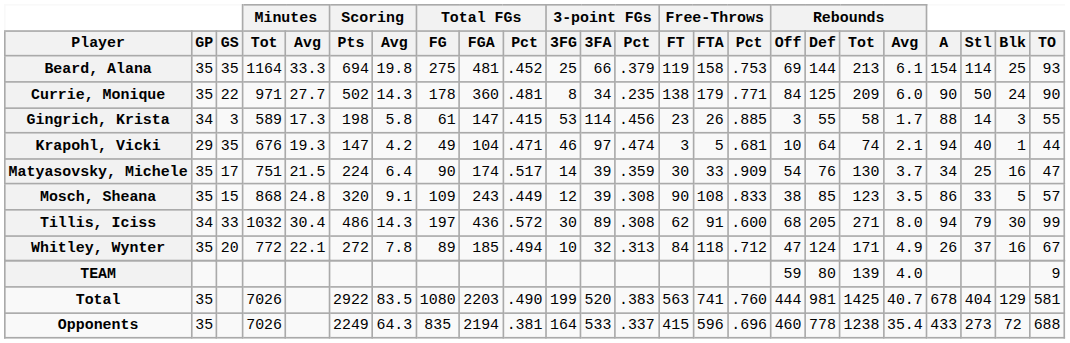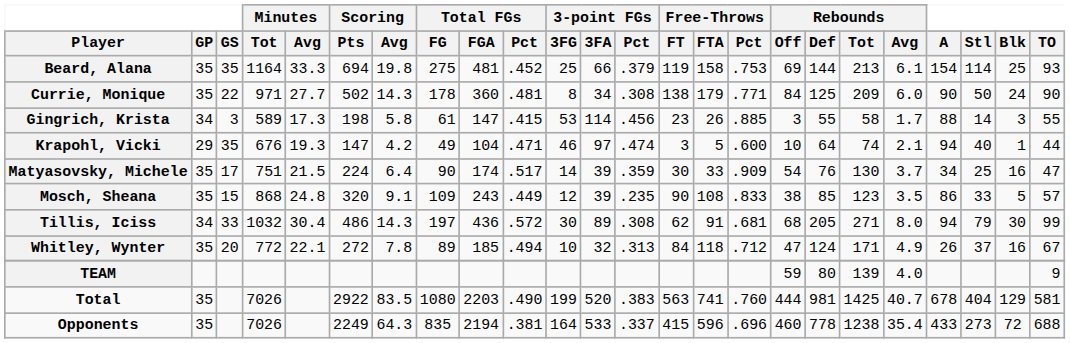Currie, Monique | 3-point FGs / Pct: .235 -> .308
Krapohl, Vicki | Free-Throws / Pct: .681 -> .600
Mosch, Sheana | 3-point FGs / Pct: .308 -> .235
Tillis, Iciss | Free-Throws / Pct: .600 -> .681
